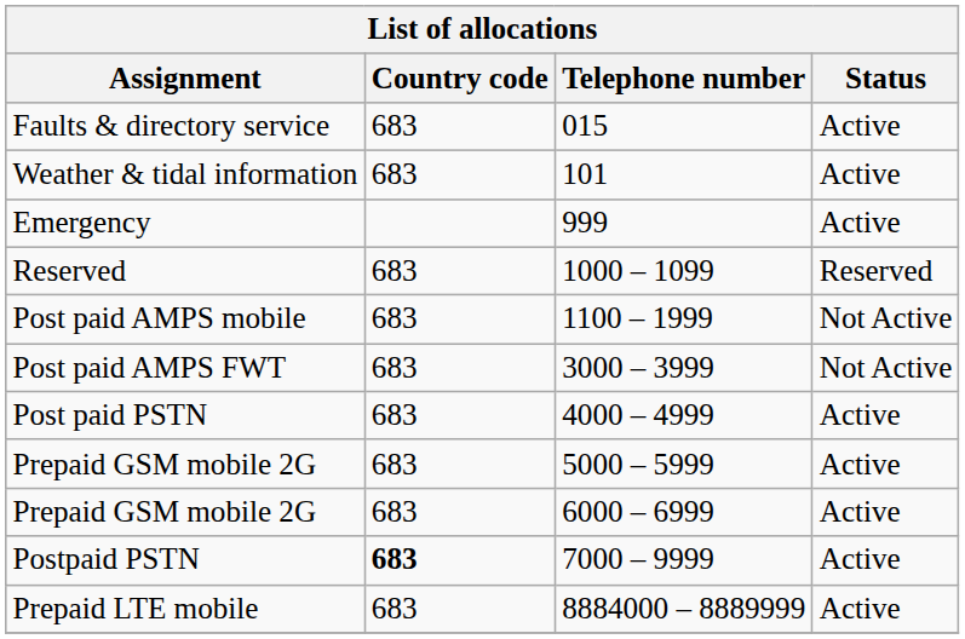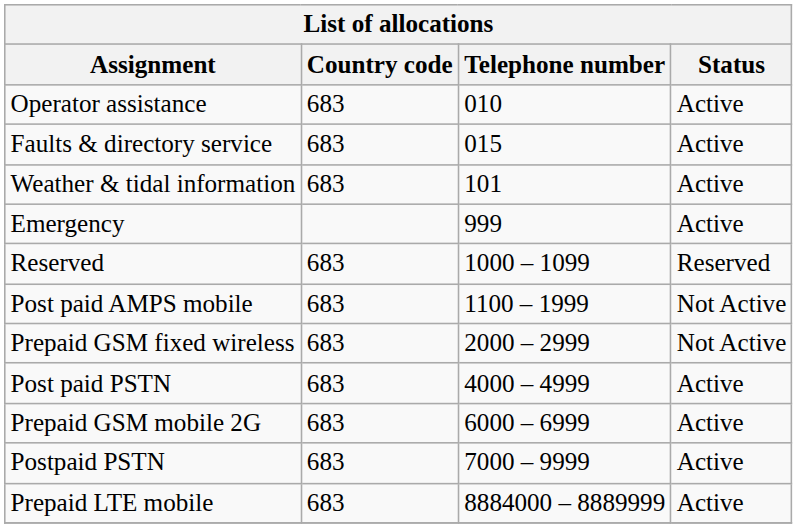+ row: Operator assistance | 683 | 010 | Active
+ row: Prepaid GSM fixed wireless | 683 | 2000 – 2999 | Not Active
- row: Post paid AMPS FWT | 683 | 3000 – 3999 | Not Active
- row: Prepaid GSM mobile 2G | 683 | 5000 – 5999 | Active
Postpaid PSTN | Country code: bold -> normal
